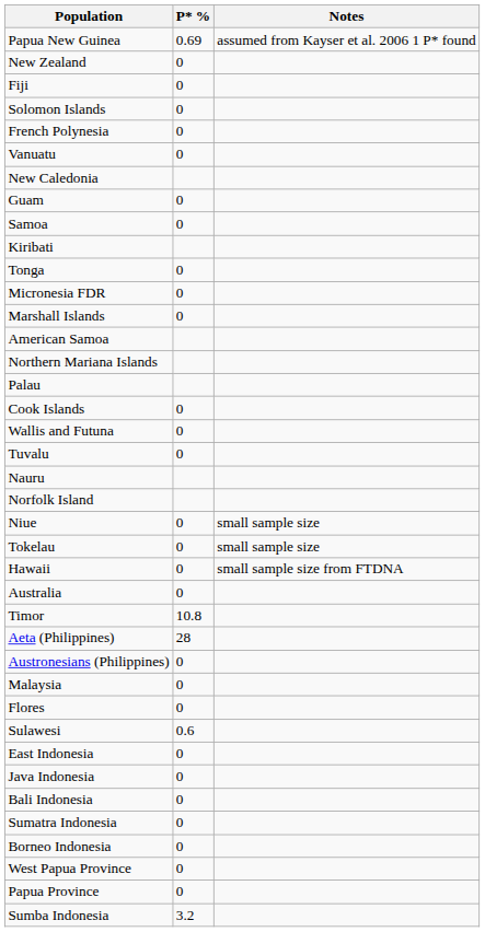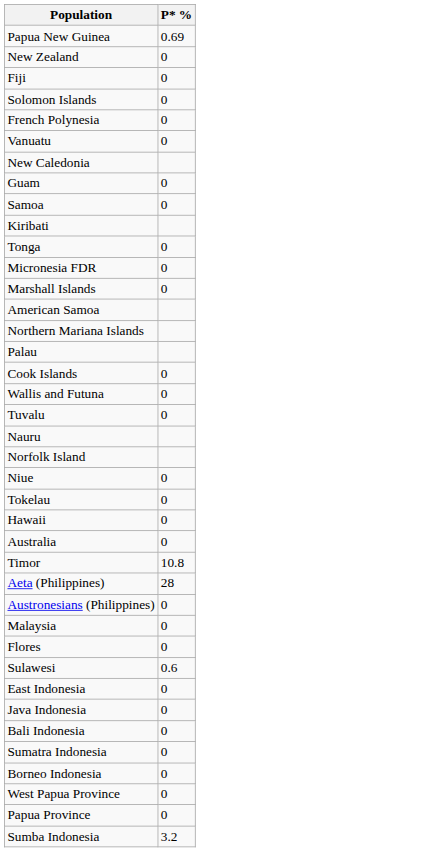- column: Notes | assumed from Kayser et al. 2006 1 P* found | small sample size | small sample size | small sample size from FTDNA
